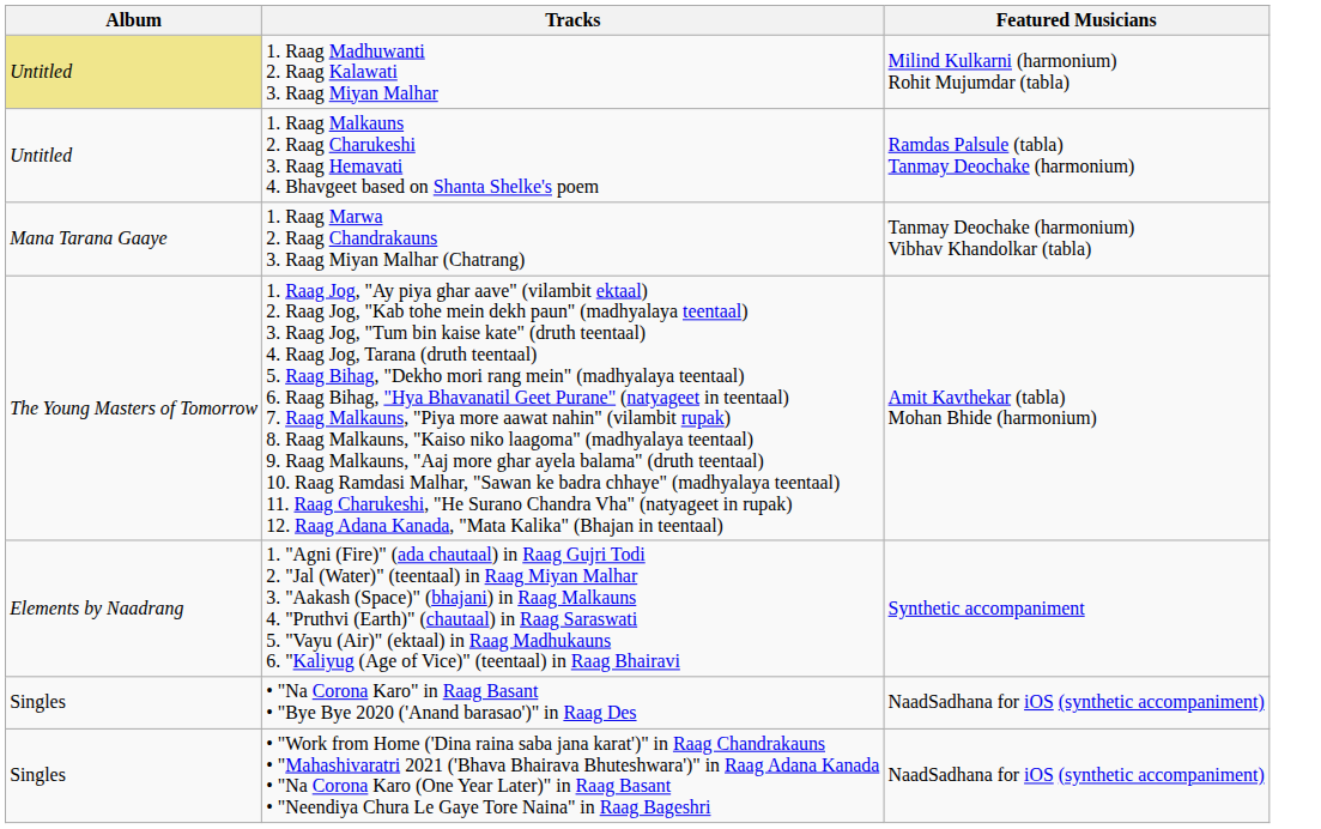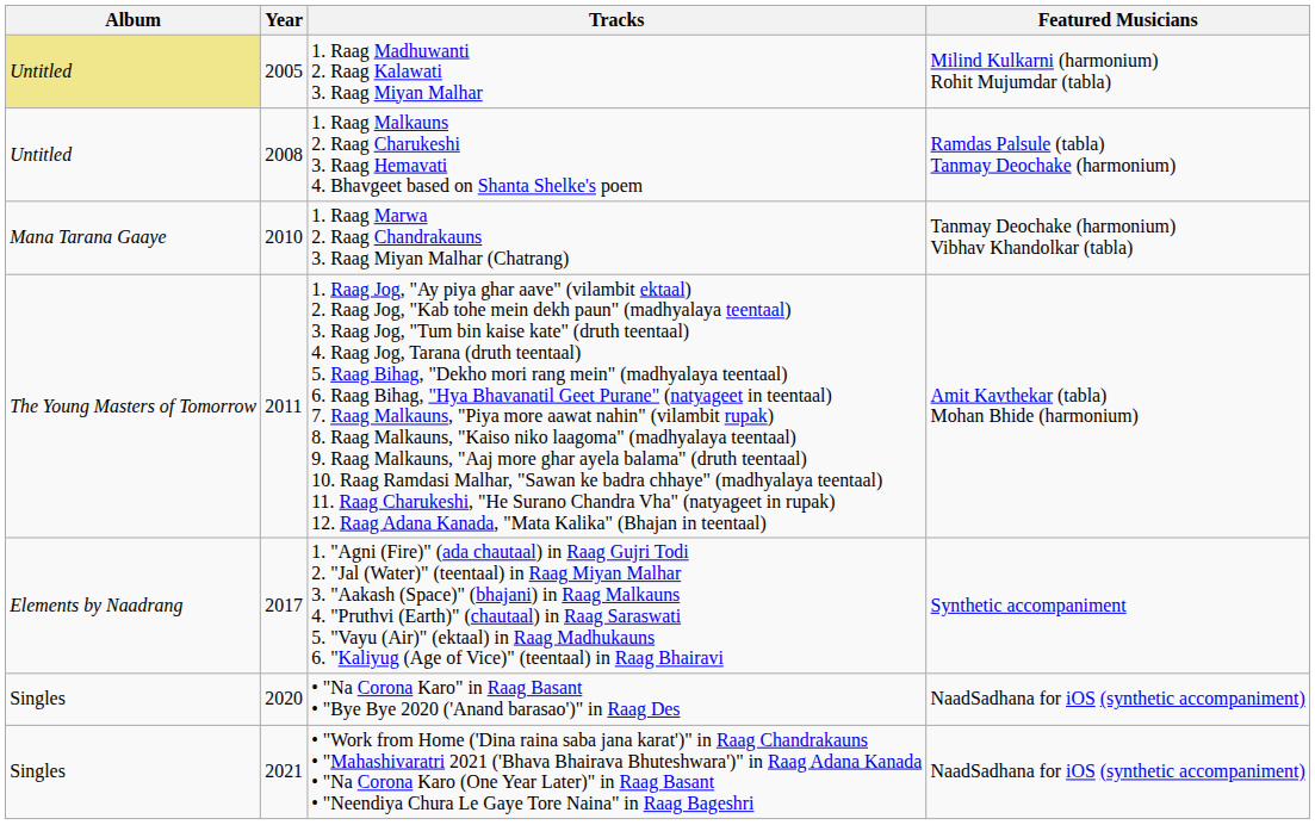+ column: Year | 2005 | 2008 | 2010 | 2011 | 2017 | 2020 | 2021
